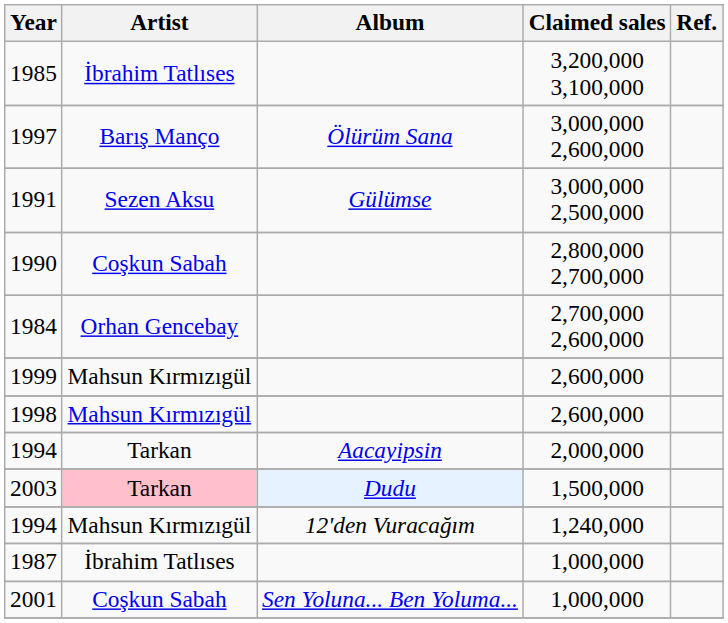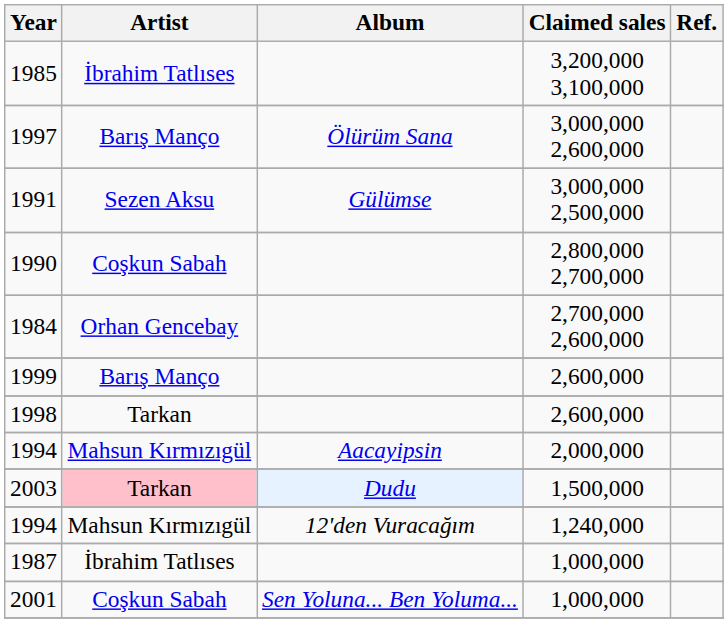1999 | Artist: Mahsun Kırmızıgül -> Barış Manço
1998 | Artist: Mahsun Kırmızıgül -> Tarkan
1994 / 2,000,000 | Artist: Tarkan -> Mahsun Kırmızıgül
